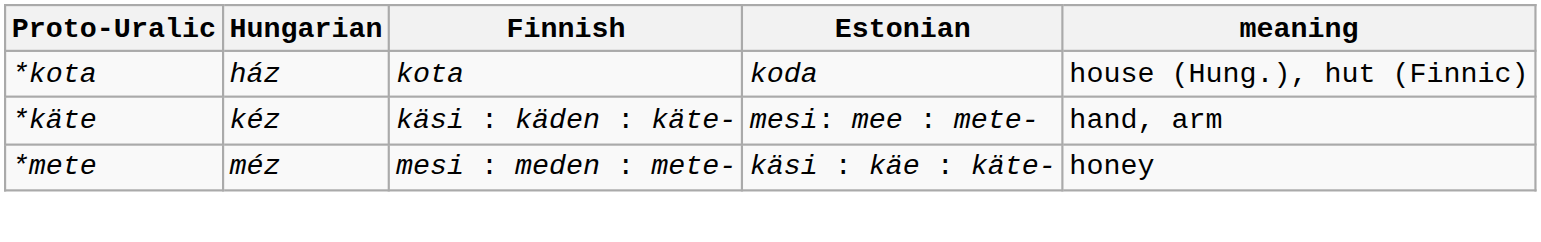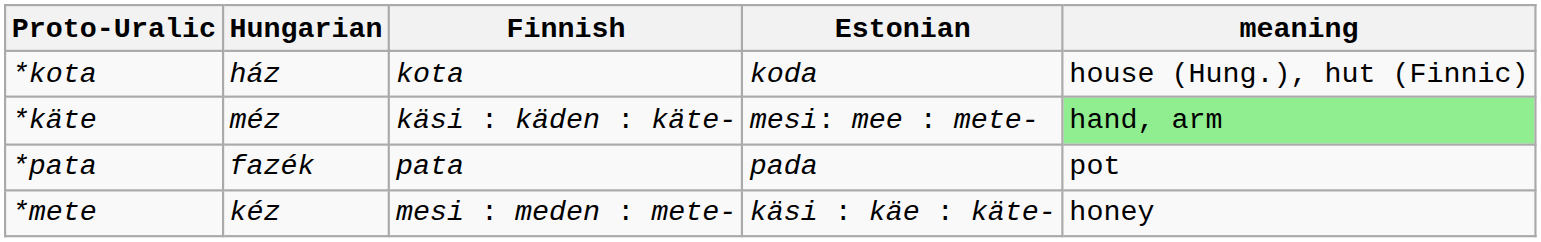*käte | Hungarian: kéz -> méz
*käte | meaning: no background -> lightgreen background
+ row: *pata | fazék | pata | pada | pot
*mete | Hungarian: méz -> kéz
